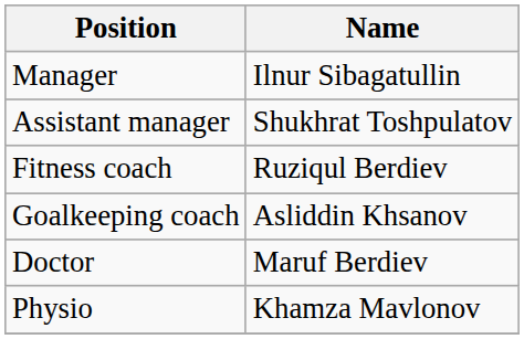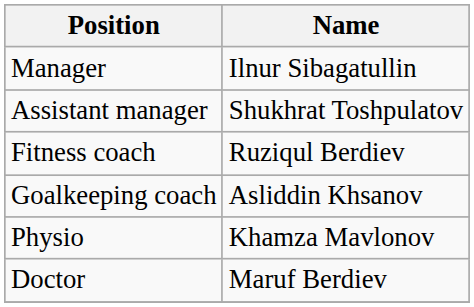rows swapped: Doctor <-> Physio
